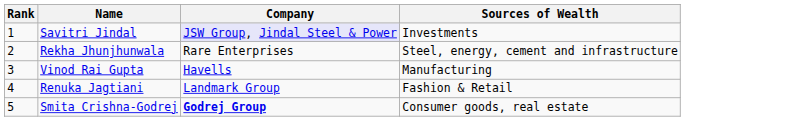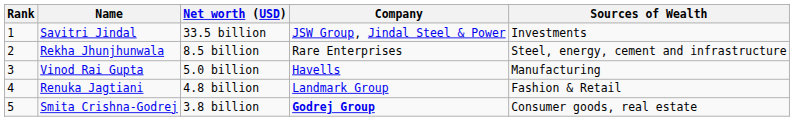+ column: Net worth (USD) | 33.5 billion | 8.5 billion | 5.0 billion | 4.8 billion | 3.8 billion
Savitri Jindal | Company: lavender background -> no background
